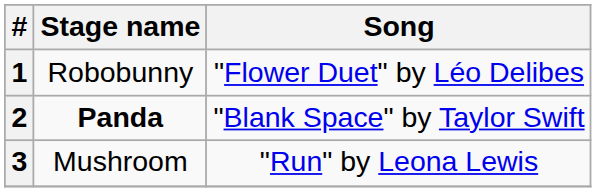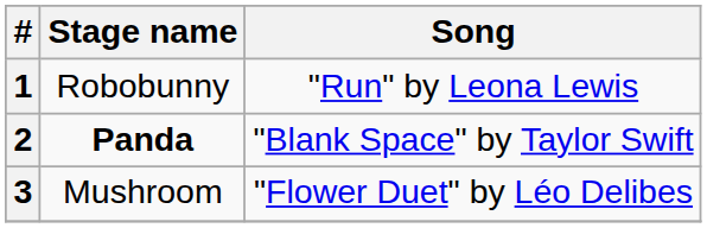1 | Song: "Flower Duet" by Léo Delibes -> "Run" by Leona Lewis
3 | Song: "Run" by Leona Lewis -> "Flower Duet" by Léo Delibes
